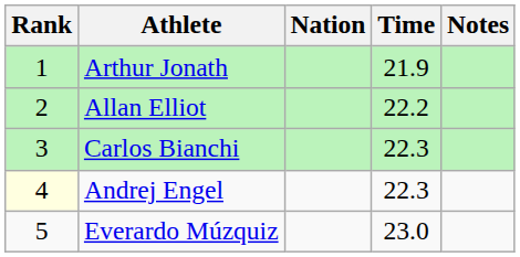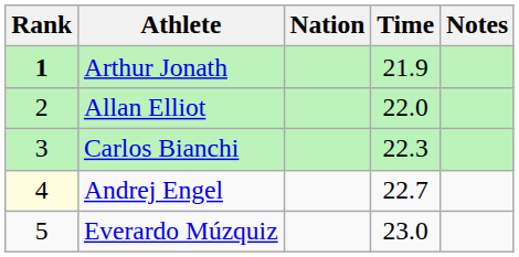Arthur Jonath | Rank: normal -> bold
Allan Elliot | Time: 22.2 -> 22.0
Andrej Engel | Time: 22.3 -> 22.7
